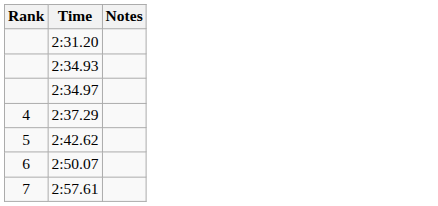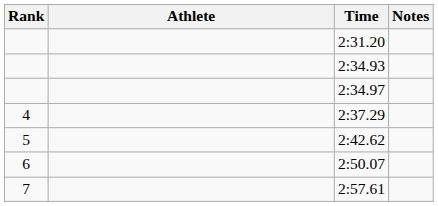+ column: Athlete
